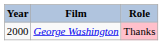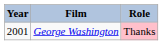George Washington | Year: 2000 -> 2001
